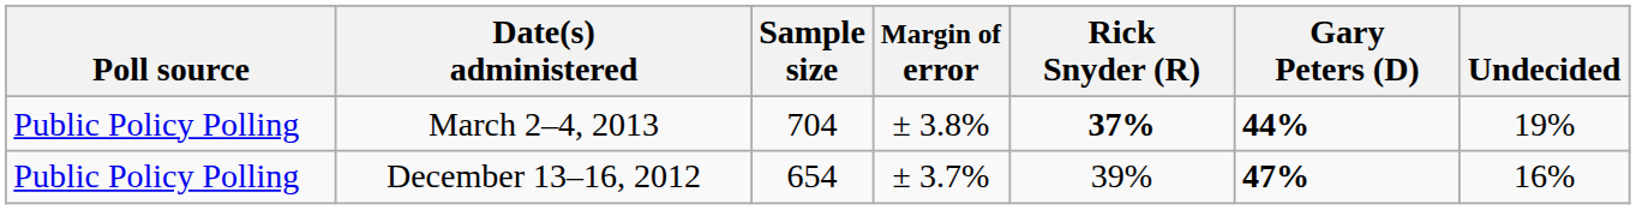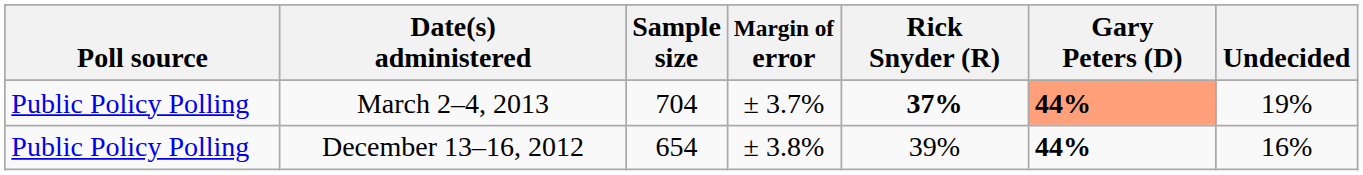March 2–4, 2013 | Margin of error: ± 3.8% -> ± 3.7%
March 2–4, 2013 | Gary Peters (D): no background -> lightsalmon background
December 13–16, 2012 | Margin of error: ± 3.7% -> ± 3.8%
December 13–16, 2012 | Gary Peters (D): 47% -> 44%
